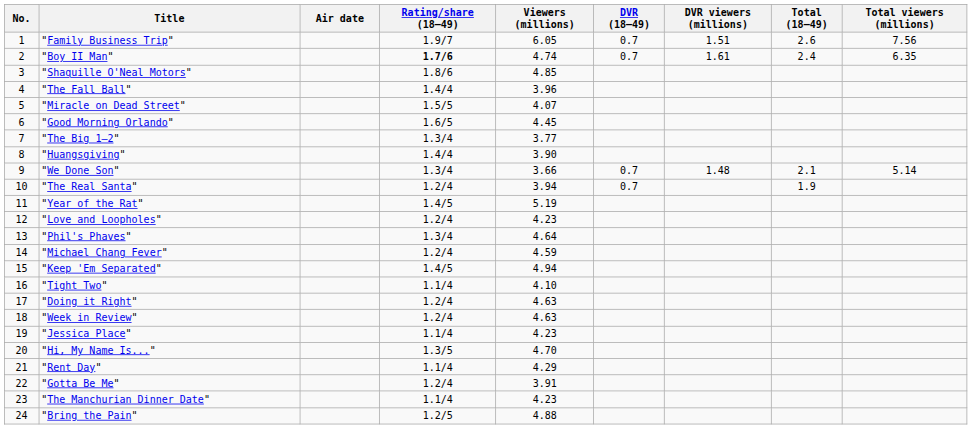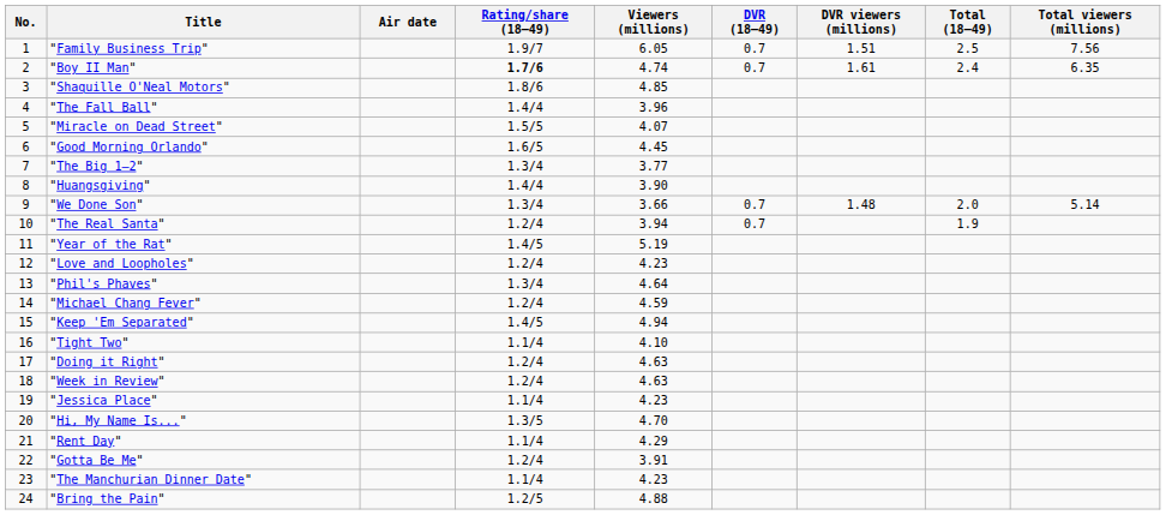"Family Business Trip" | Total (18–49): 2.6 -> 2.5
"We Done Son" | Total (18–49): 2.1 -> 2.0
